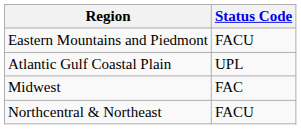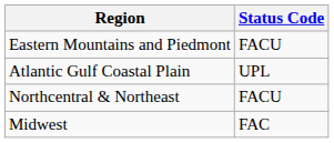rows swapped: Midwest <-> Northcentral & Northeast
